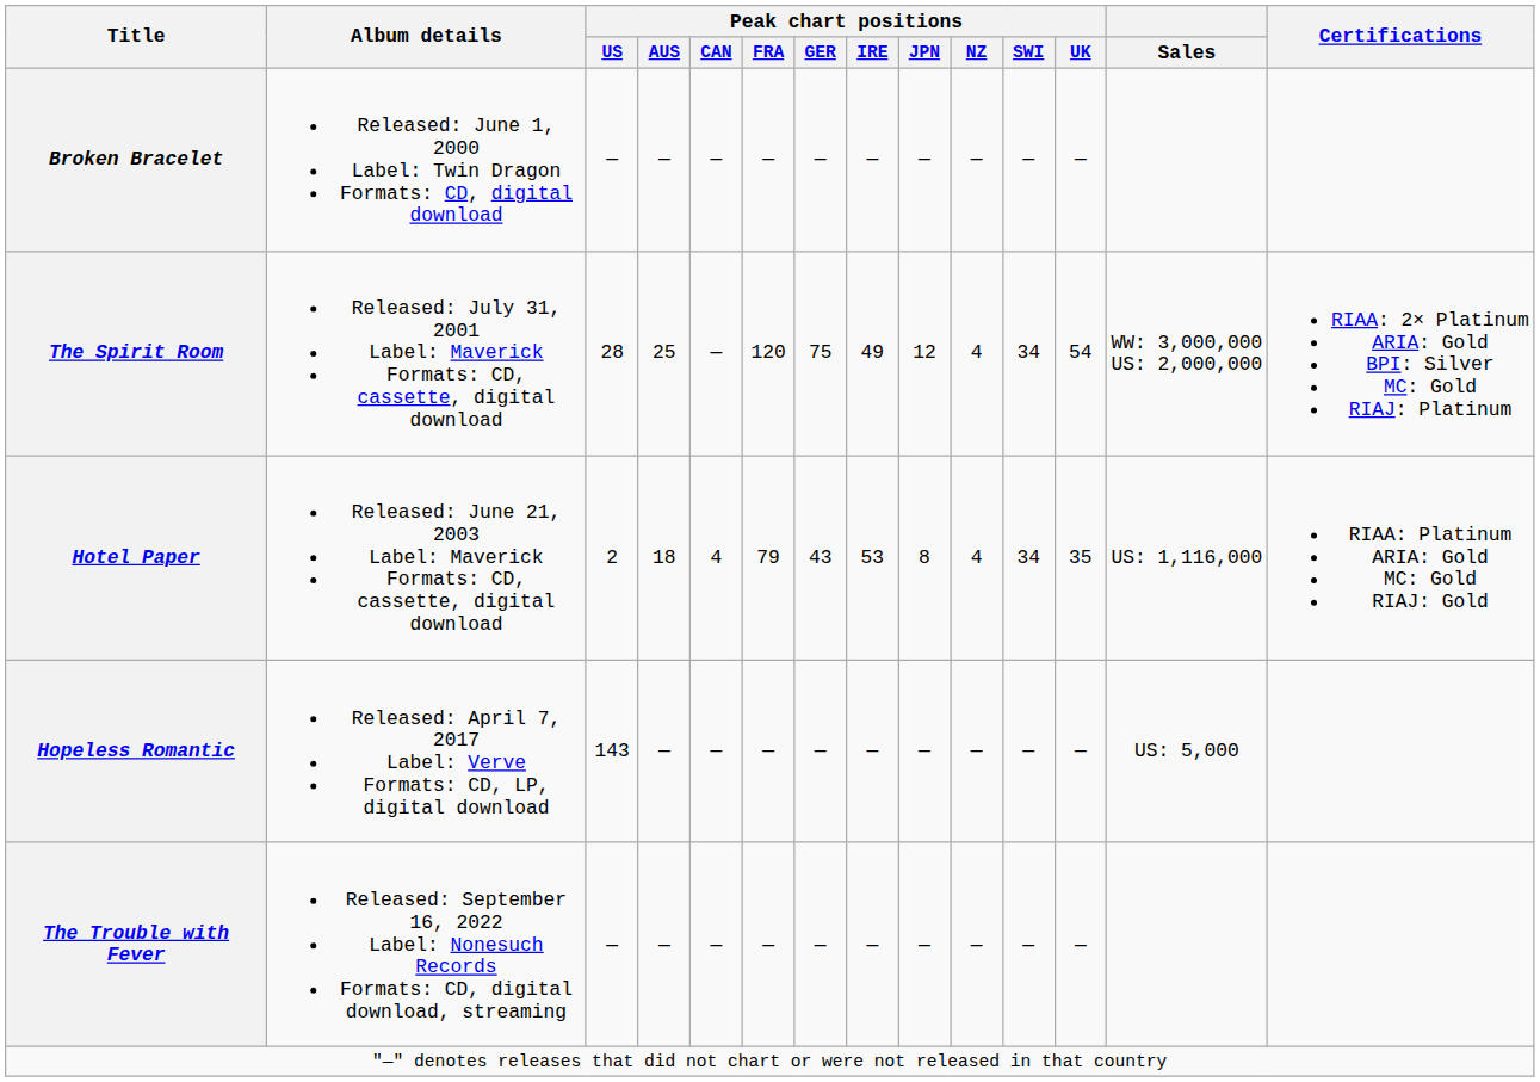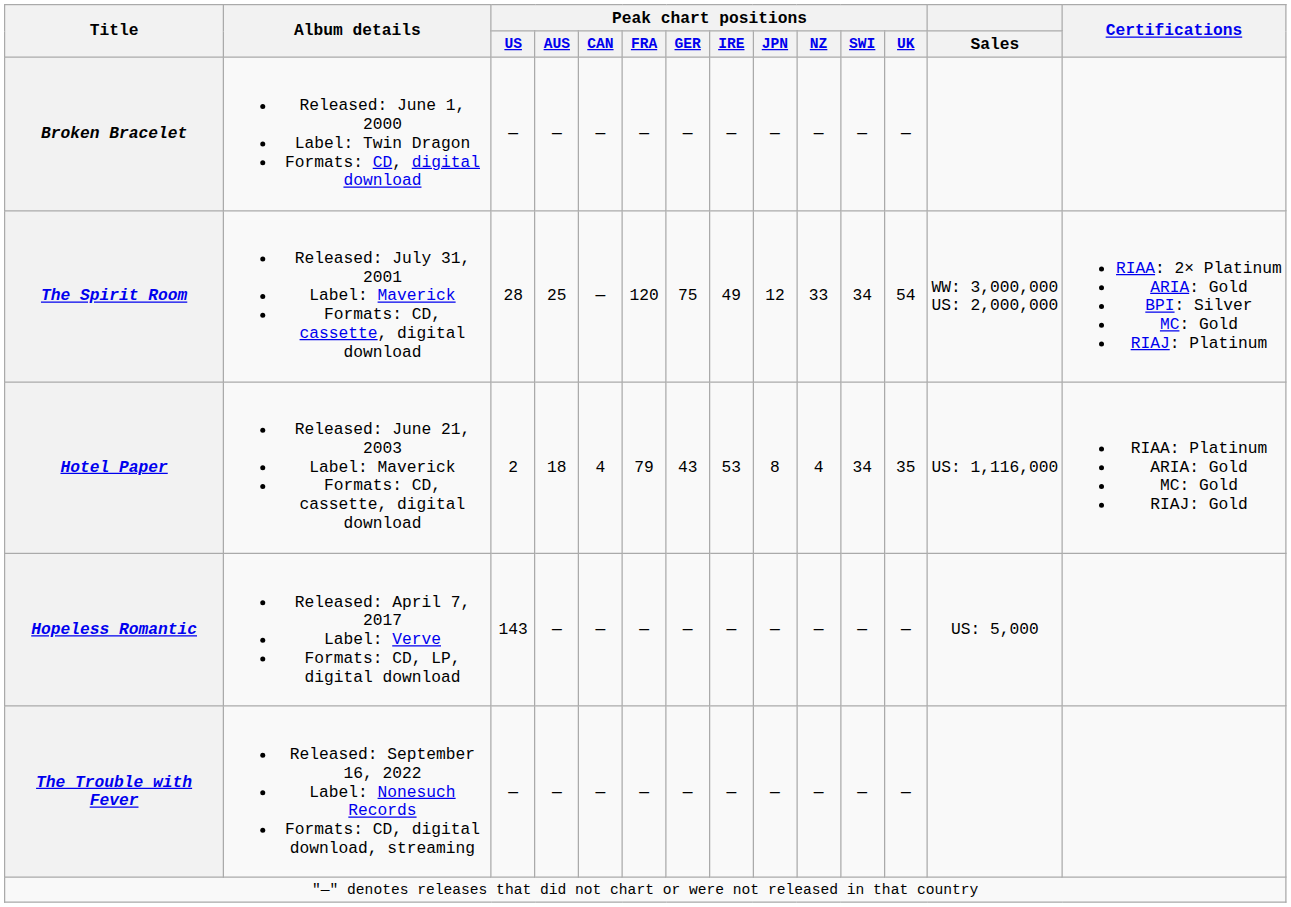The Spirit Room | Peak chart positions / NZ: 4 -> 33
